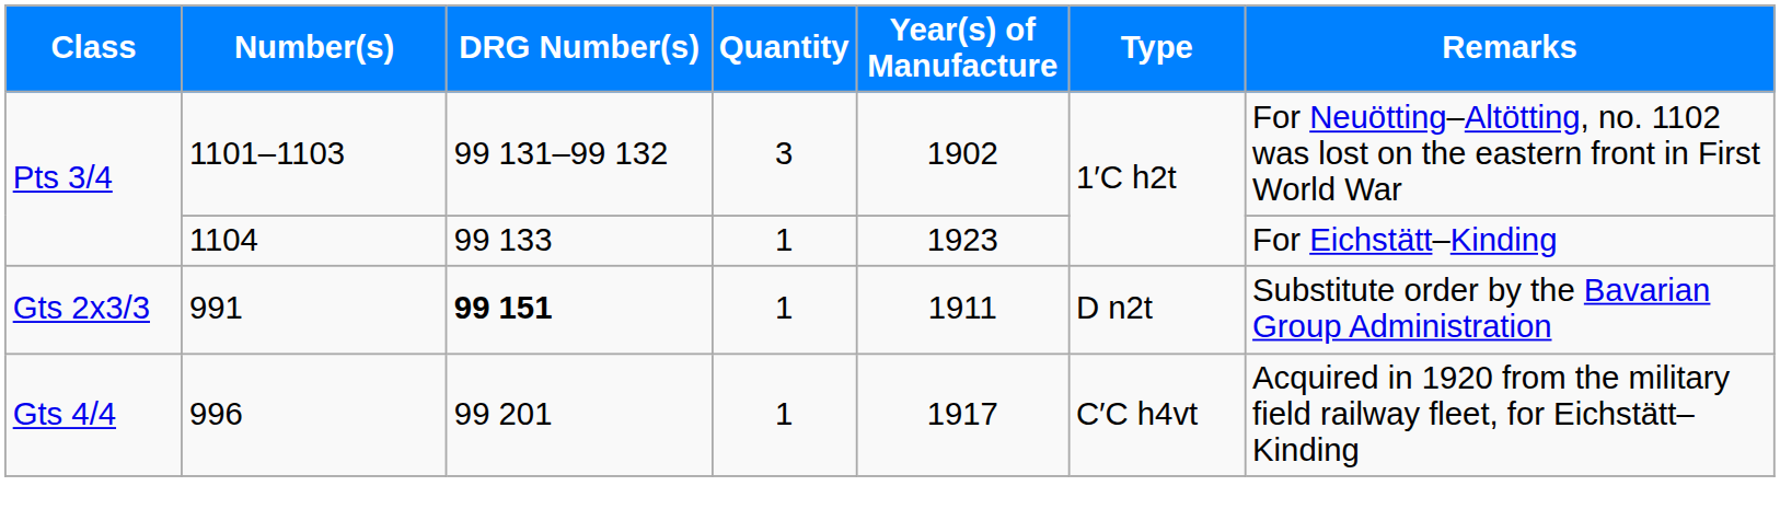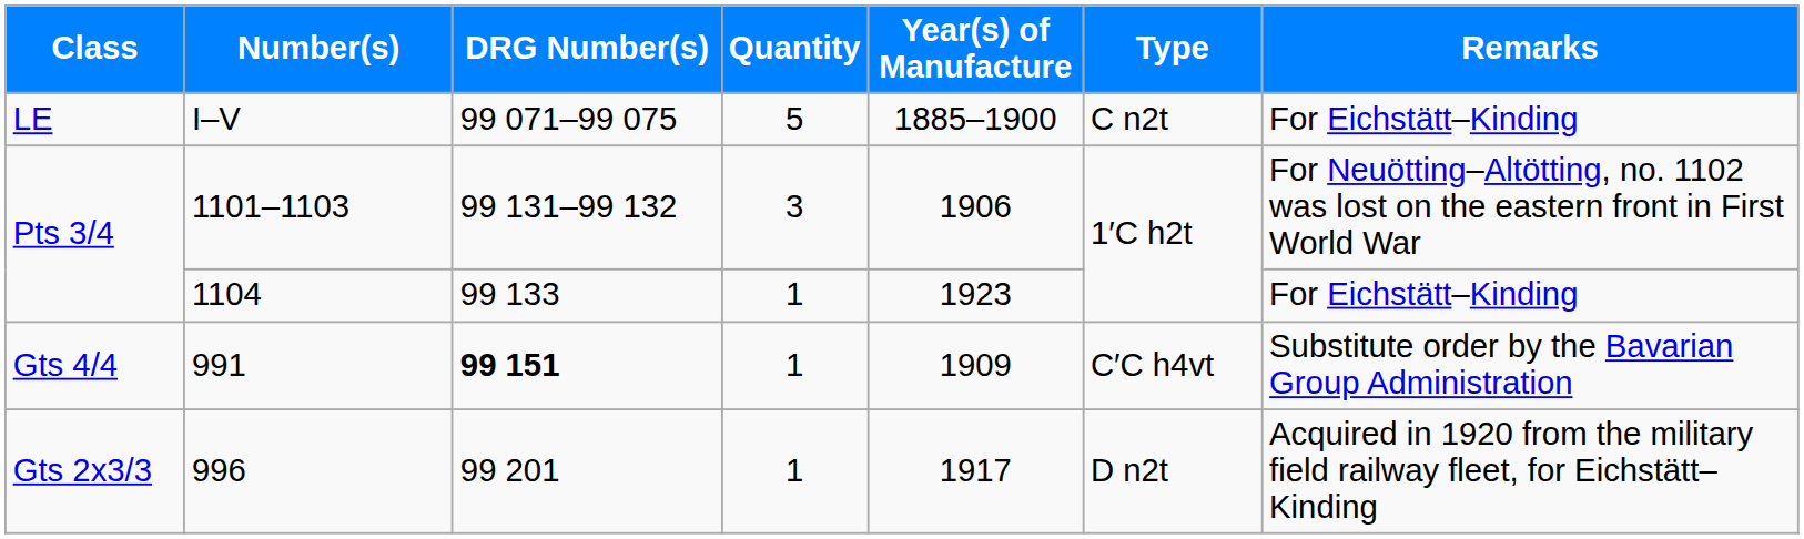+ row: LE | I–V | 99 071–99 075 | 5 | 1885–1900 | C n2t | For Eichstätt–Kinding
1101–1103 | Year(s) of Manufacture: 1902 -> 1906
991 | Class: Gts 2x3/3 -> Gts 4/4
991 | Year(s) of Manufacture: 1911 -> 1909
991 | Type: D n2t -> C′C h4vt
996 | Class: Gts 4/4 -> Gts 2x3/3
996 | Type: C′C h4vt -> D n2t
